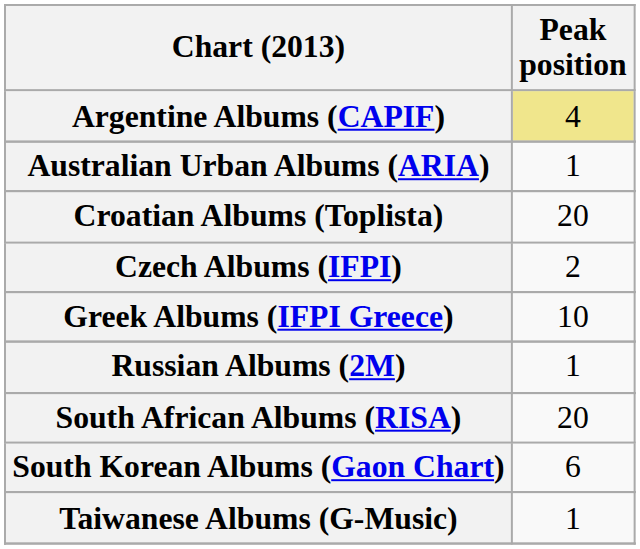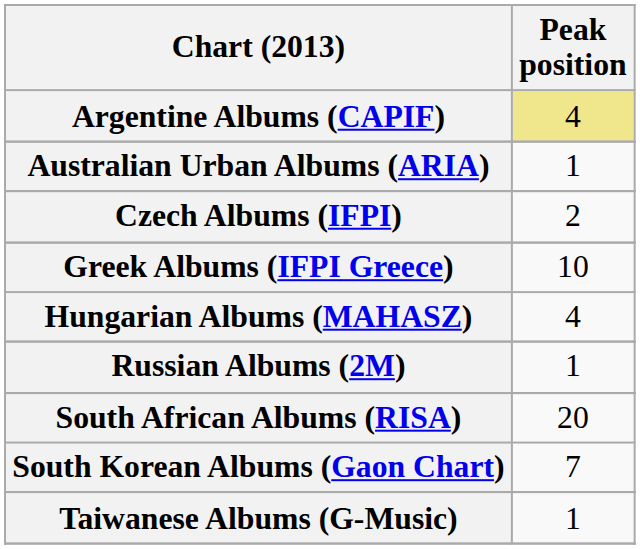- row: Croatian Albums (Toplista) | 20
+ row: Hungarian Albums (MAHASZ) | 4
South Korean Albums (Gaon Chart) | Peak position: 6 -> 7
